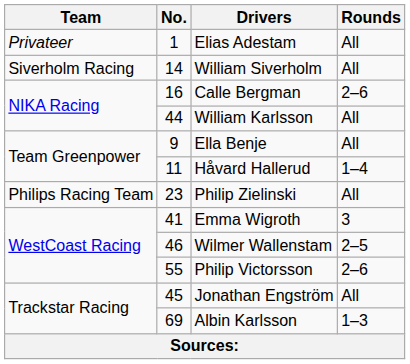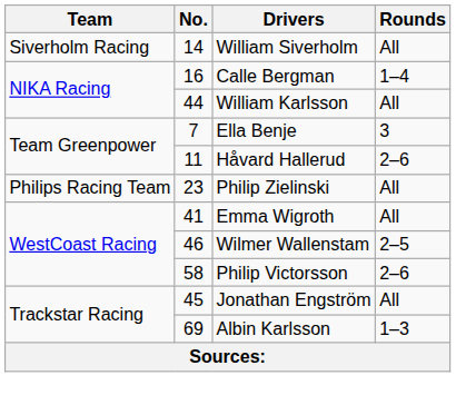- row: Privateer | 1 | Elias Adestam | All
Calle Bergman | Rounds: 2–6 -> 1–4
Ella Benje | No.: 9 -> 7
Ella Benje | Rounds: All -> 3
Håvard Hallerud | Rounds: 1–4 -> 2–6
Emma Wigroth | Rounds: 3 -> All
Philip Victorsson | No.: 55 -> 58
